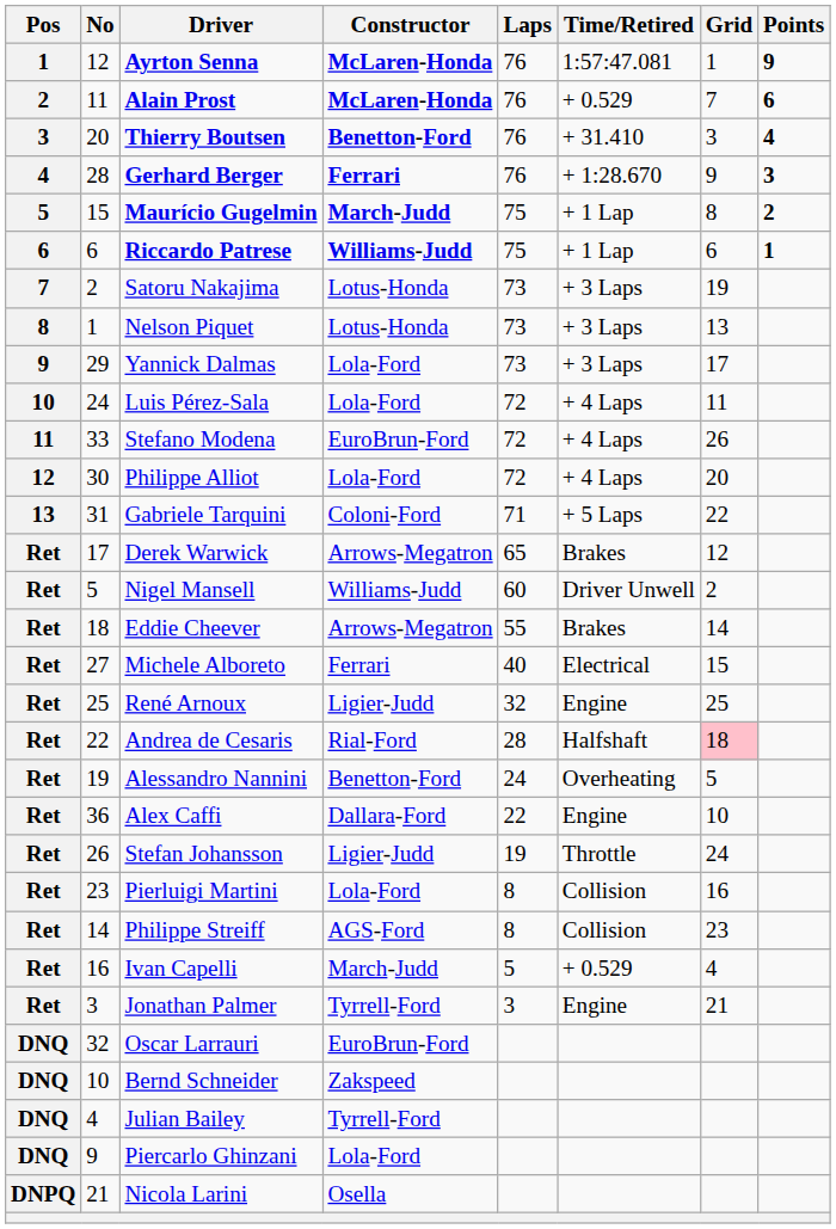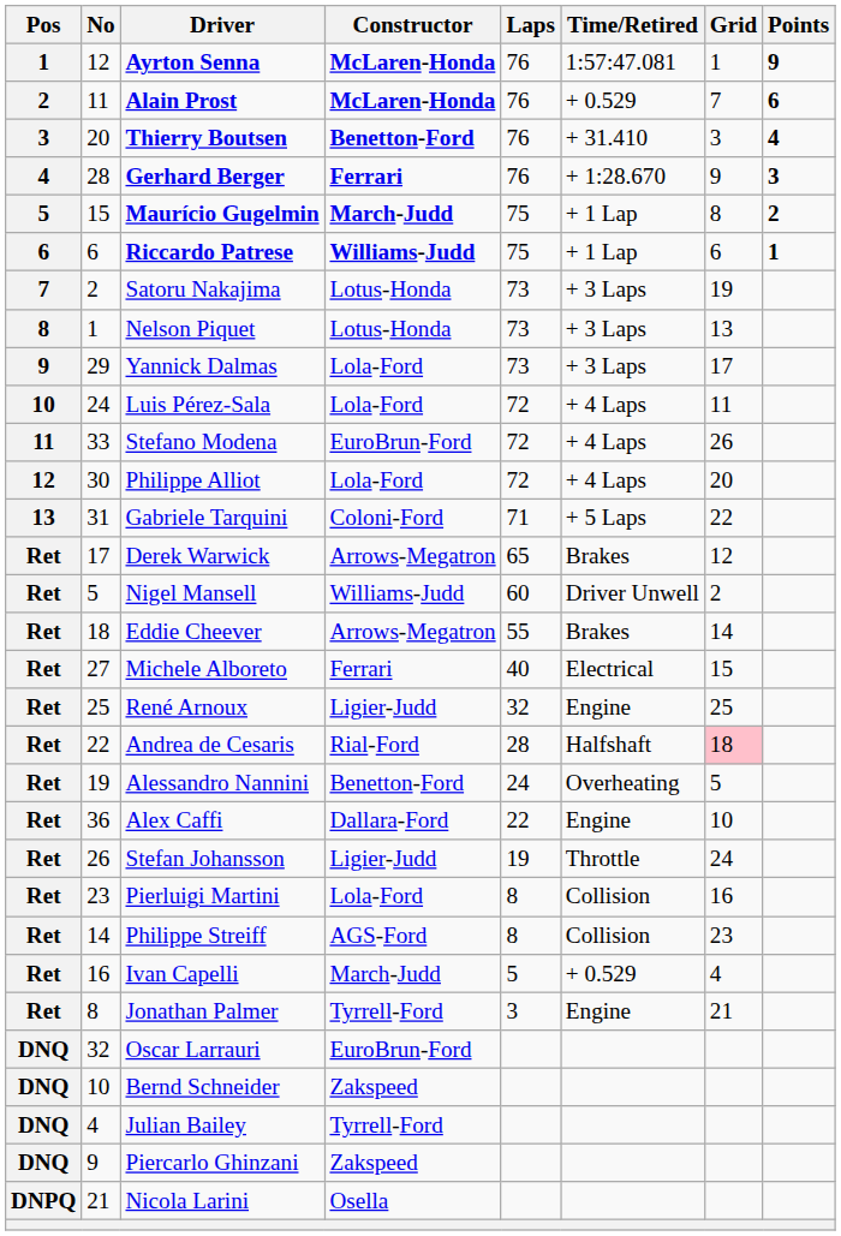Jonathan Palmer | No: 3 -> 8
Piercarlo Ghinzani | Constructor: Lola-Ford -> Zakspeed
